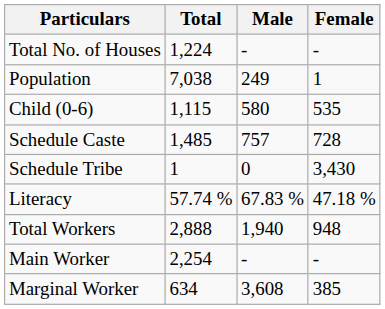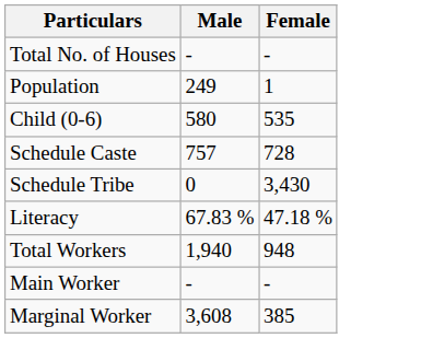- column: Total | 1,224 | 7,038 | 1,115 | 1,485 | 1 | 57.74 % | 2,888 | 2,254 | 634
